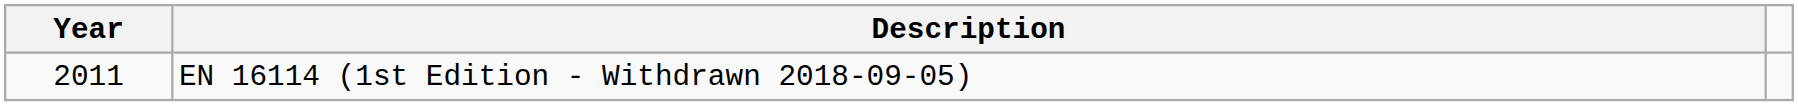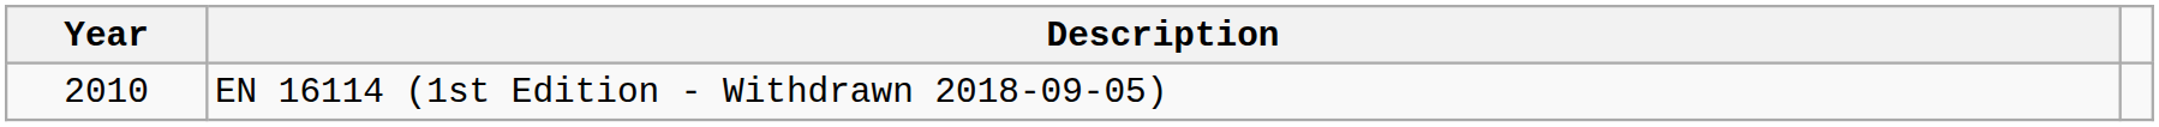EN 16114 (1st Edition - Withdrawn 2018-09-05) | Year: 2011 -> 2010
